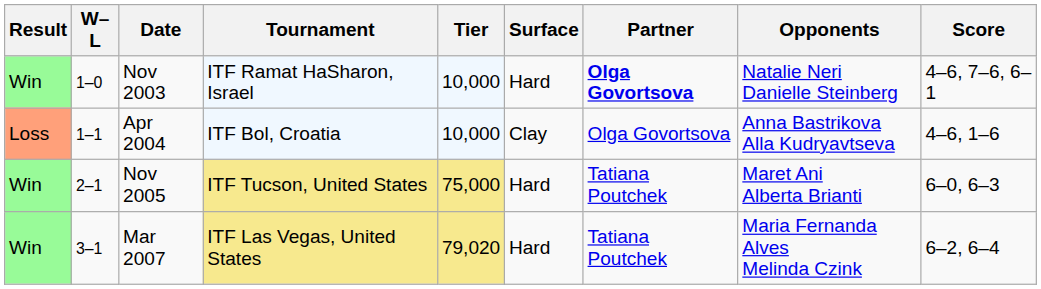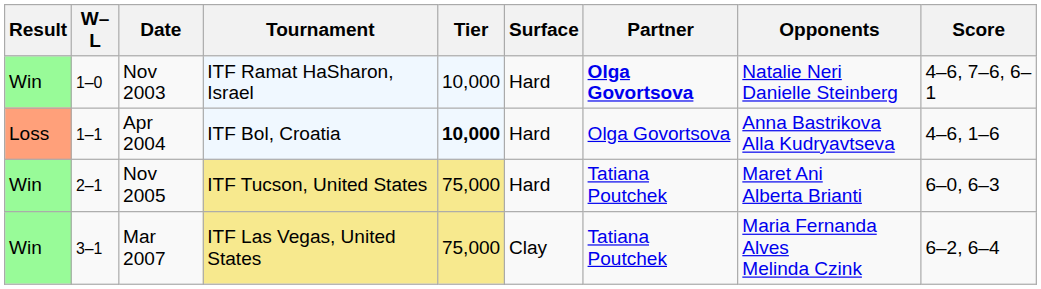Apr 2004 | Tier: normal -> bold
Apr 2004 | Surface: Clay -> Hard
Mar 2007 | Tier: 79,020 -> 75,000
Mar 2007 | Surface: Hard -> Clay
